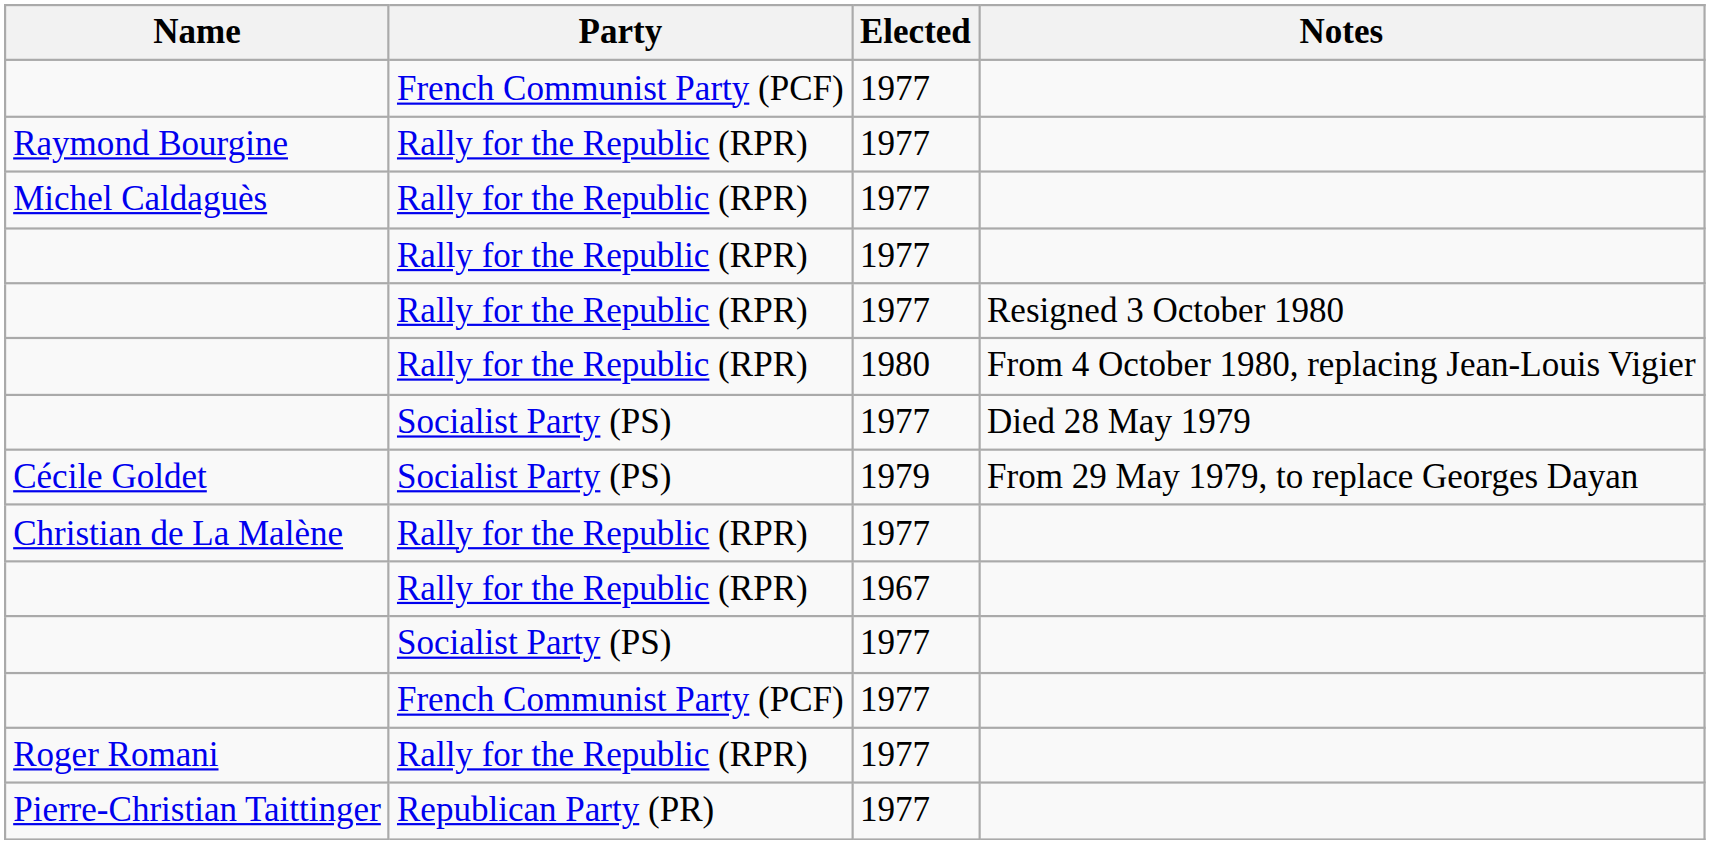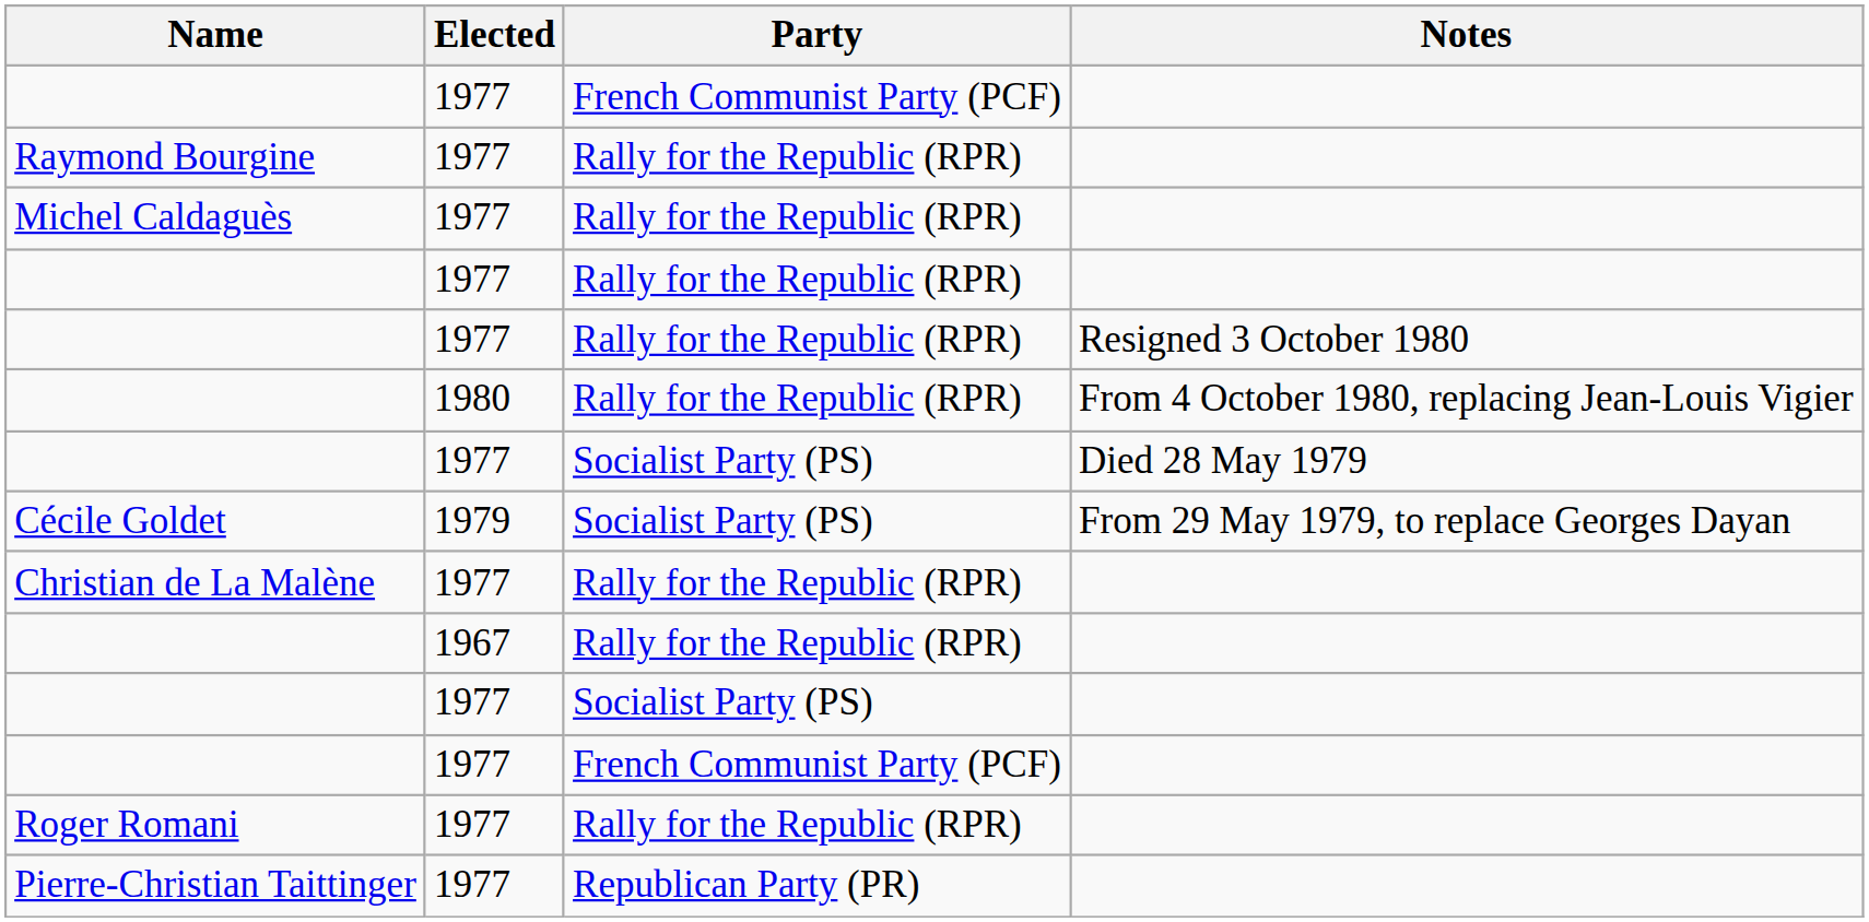columns swapped: Party <-> Elected
